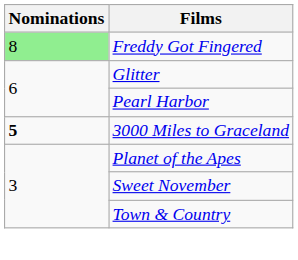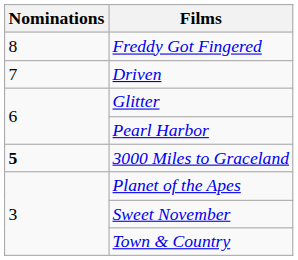Freddy Got Fingered | Nominations: lightgreen background -> no background
+ row: 7 | Driven
